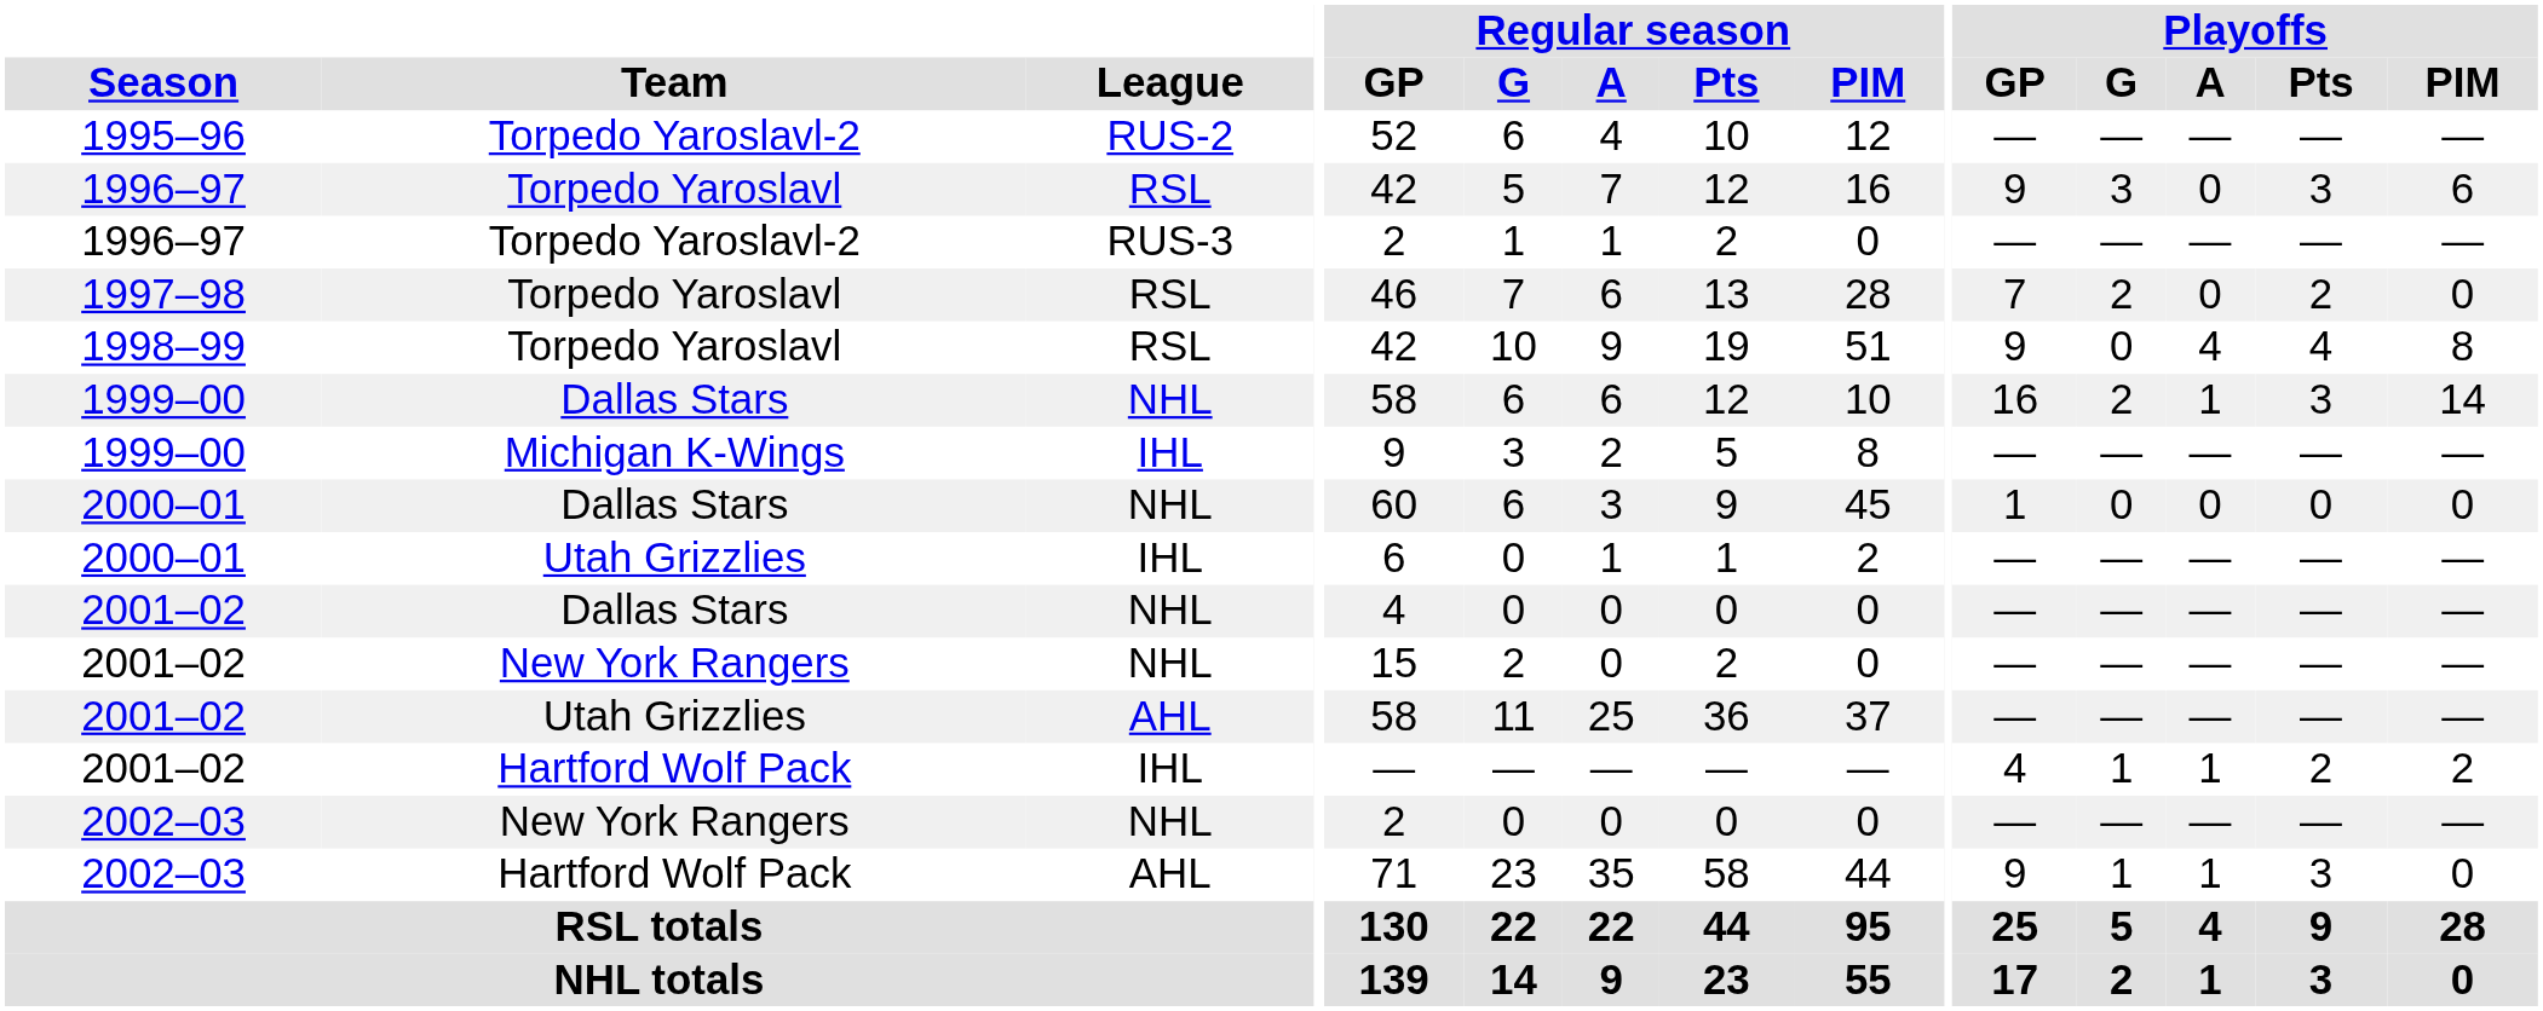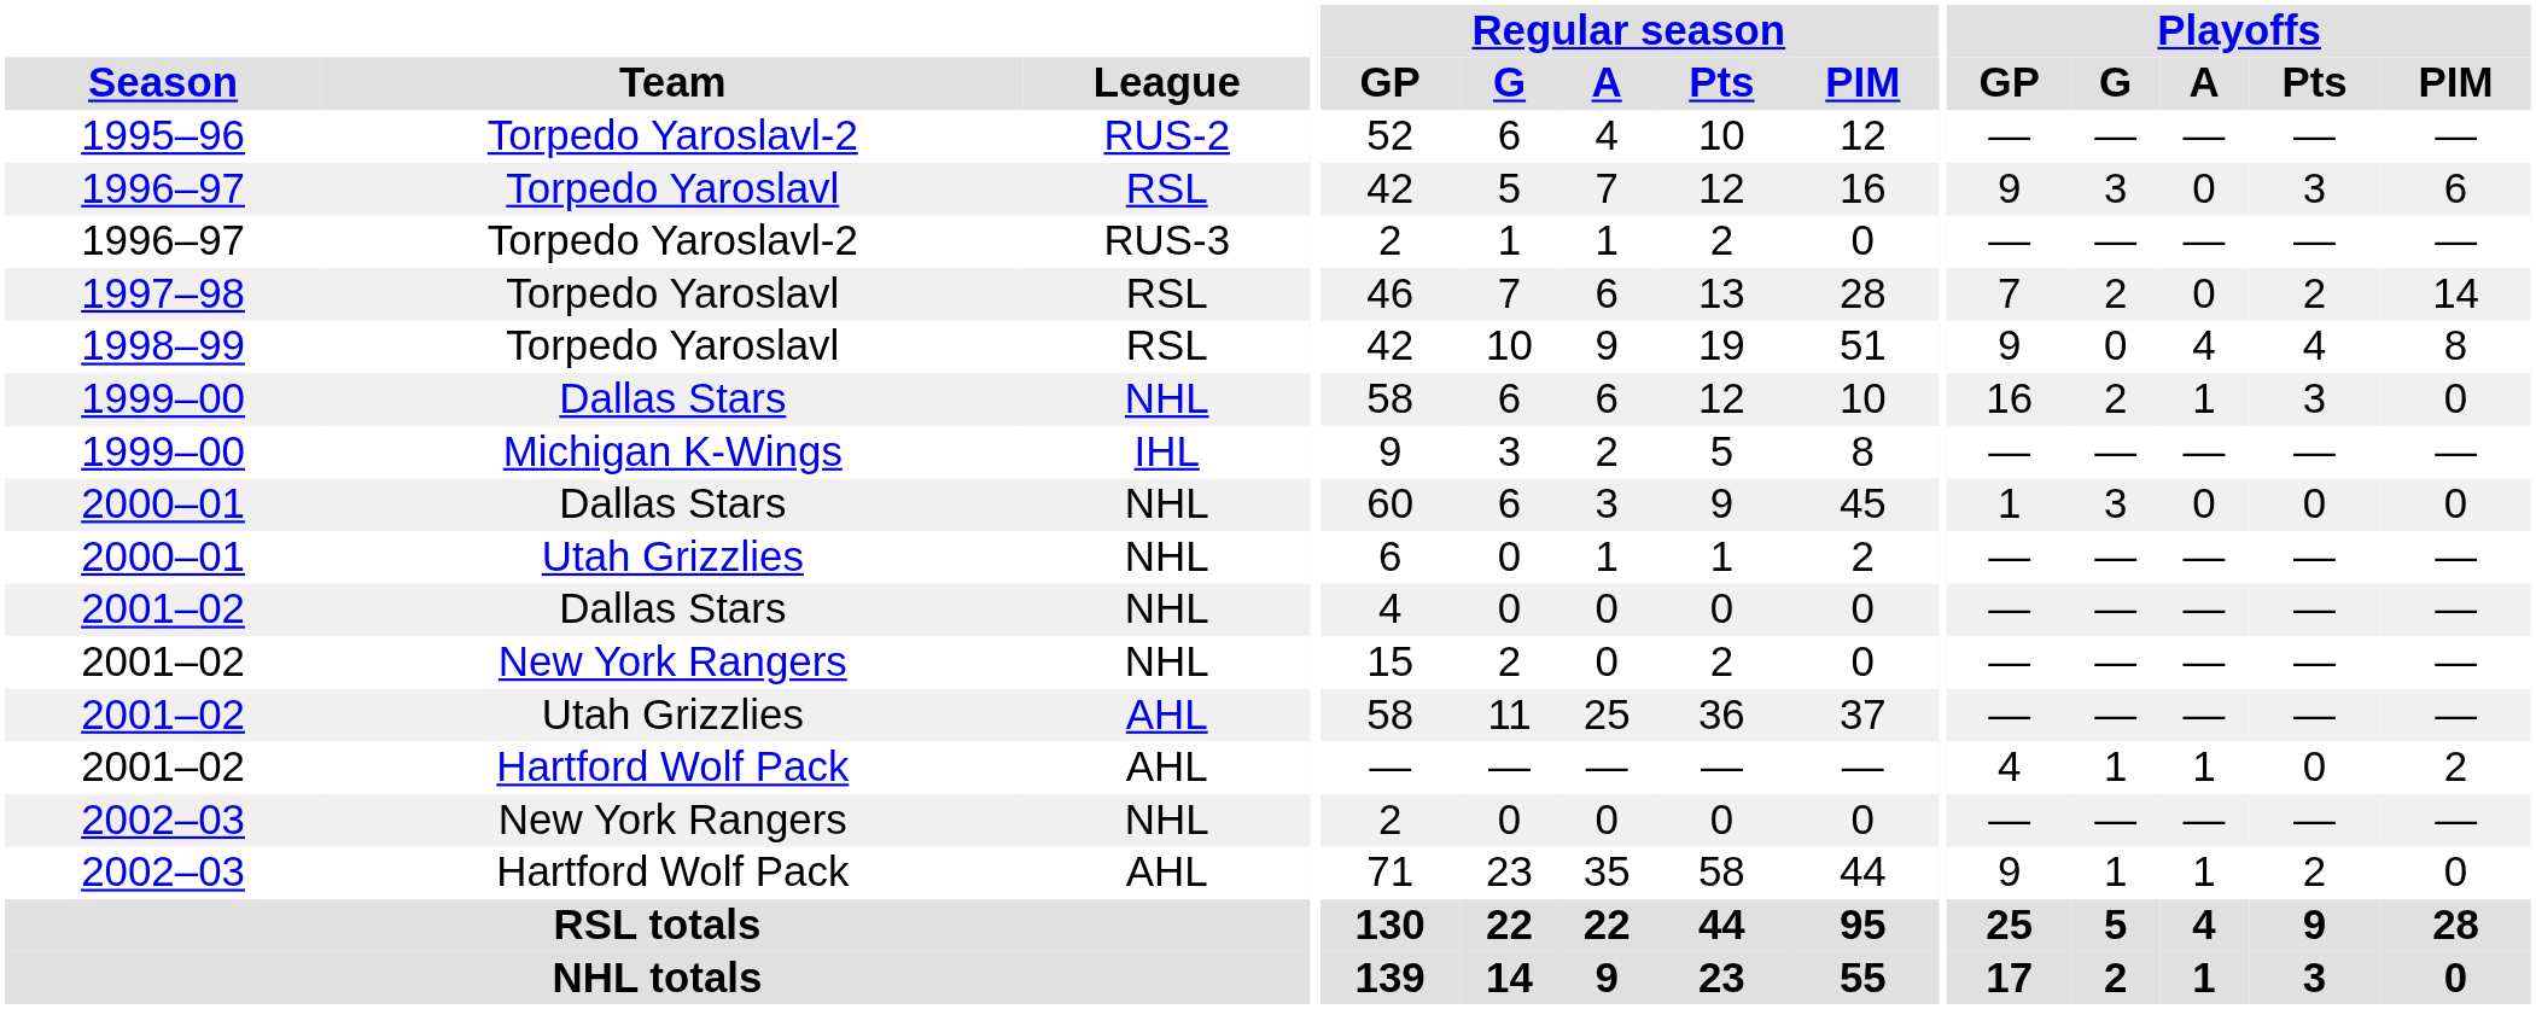1997–98 | Playoffs / PIM: 0 -> 14
1999–00 / Dallas Stars | Playoffs / PIM: 14 -> 0
2000–01 / Dallas Stars | Playoffs / G: 0 -> 3
2000–01 / Utah Grizzlies | League: IHL -> NHL
2001–02 / Hartford Wolf Pack | League: IHL -> AHL
2001–02 / Hartford Wolf Pack | Playoffs / Pts: 2 -> 0
2002–03 / Hartford Wolf Pack | Playoffs / Pts: 3 -> 2
